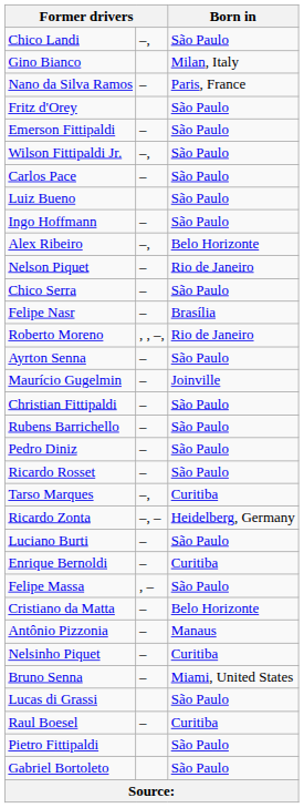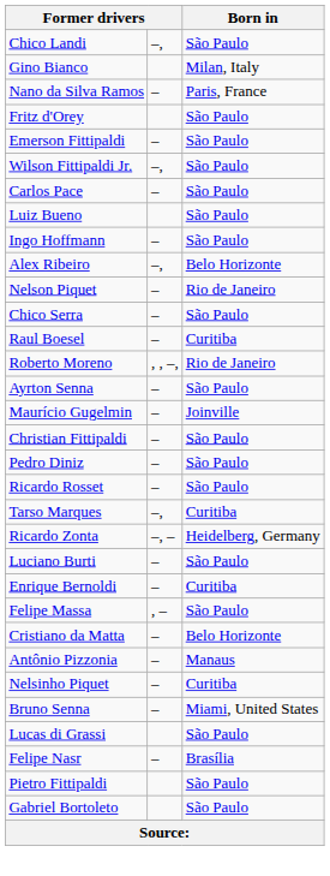rows swapped: Raul Boesel <-> Felipe Nasr
- row: Rubens Barrichello | – | São Paulo
